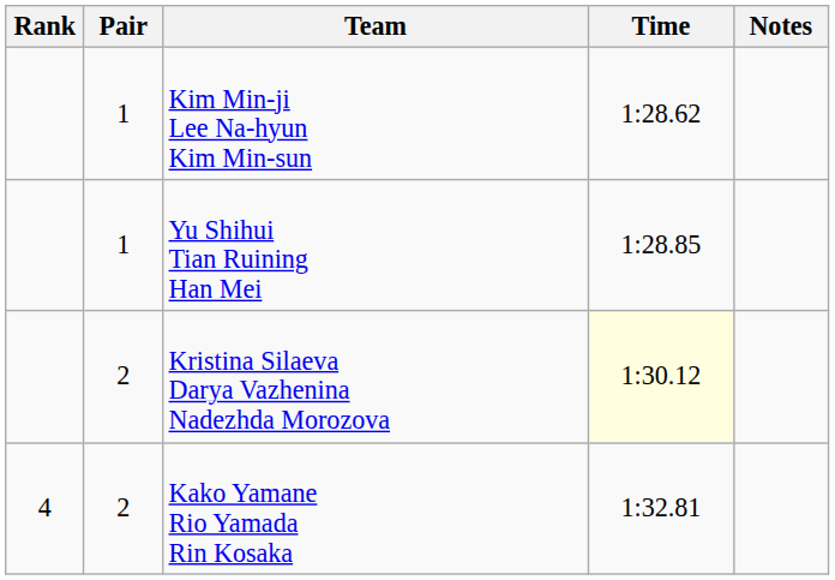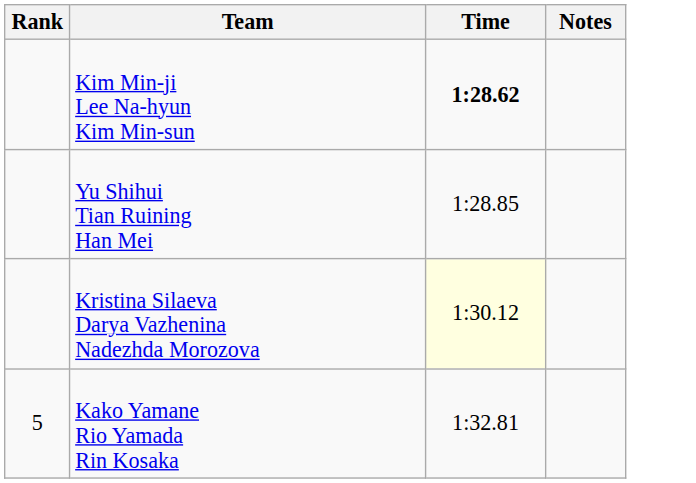- column: Pair | 1 | 1 | 2 | 2
Kim Min-ji Lee Na-hyun Kim Min-sun | Time: normal -> bold
Kako Yamane Rio Yamada Rin Kosaka | Rank: 4 -> 5
